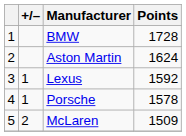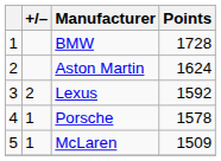Lexus | +/–: 1 -> 2
McLaren | +/–: 2 -> 1
